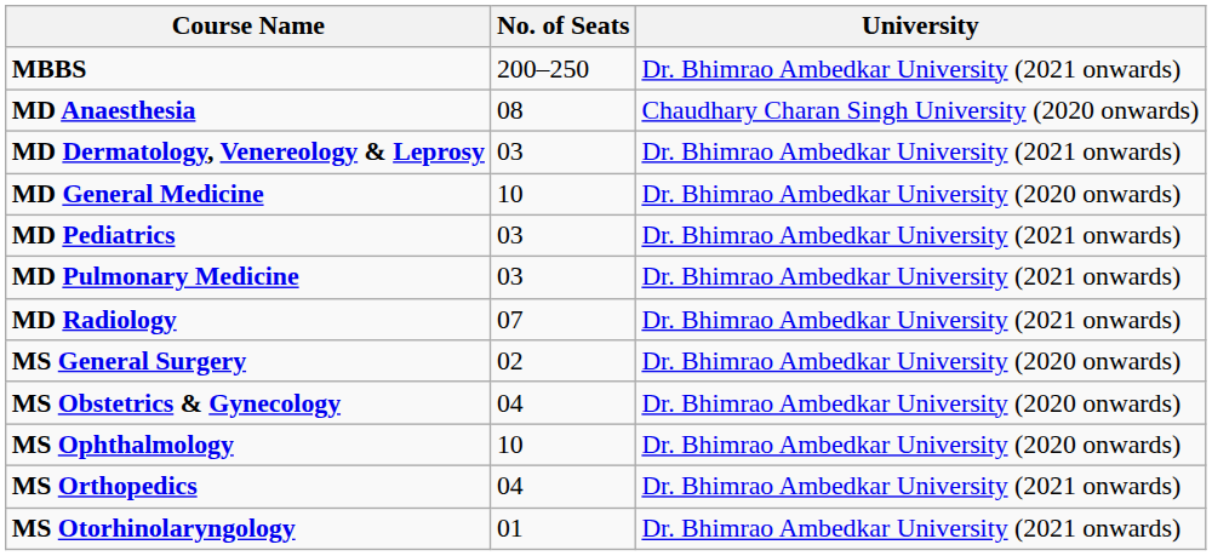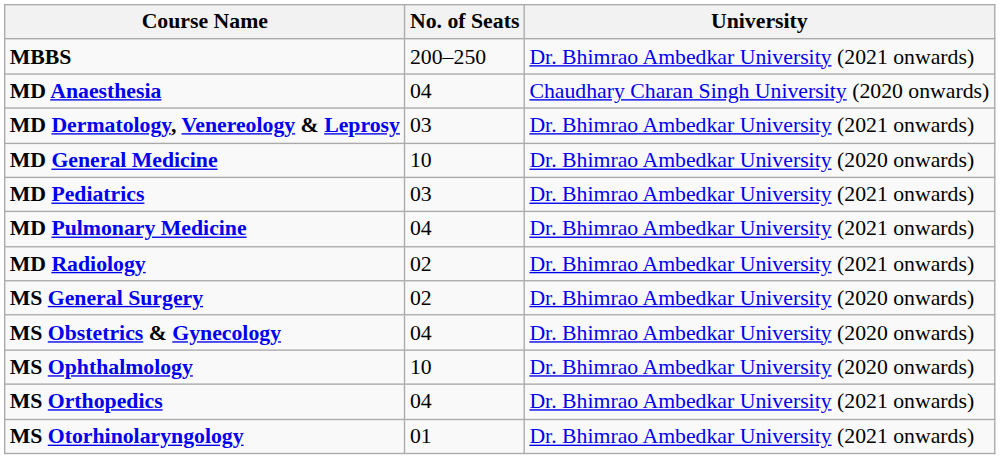MD Anaesthesia | No. of Seats: 08 -> 04
MD Pulmonary Medicine | No. of Seats: 03 -> 04
MD Radiology | No. of Seats: 07 -> 02
